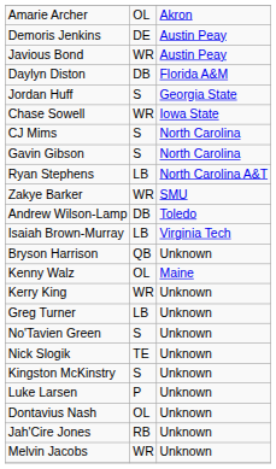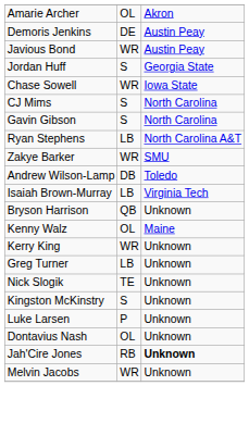- row: Daylyn Diston | DB | Florida A&M
- row: No'Tavien Green | S | Unknown
Jah'Cire Jones | column 3: normal -> bold
